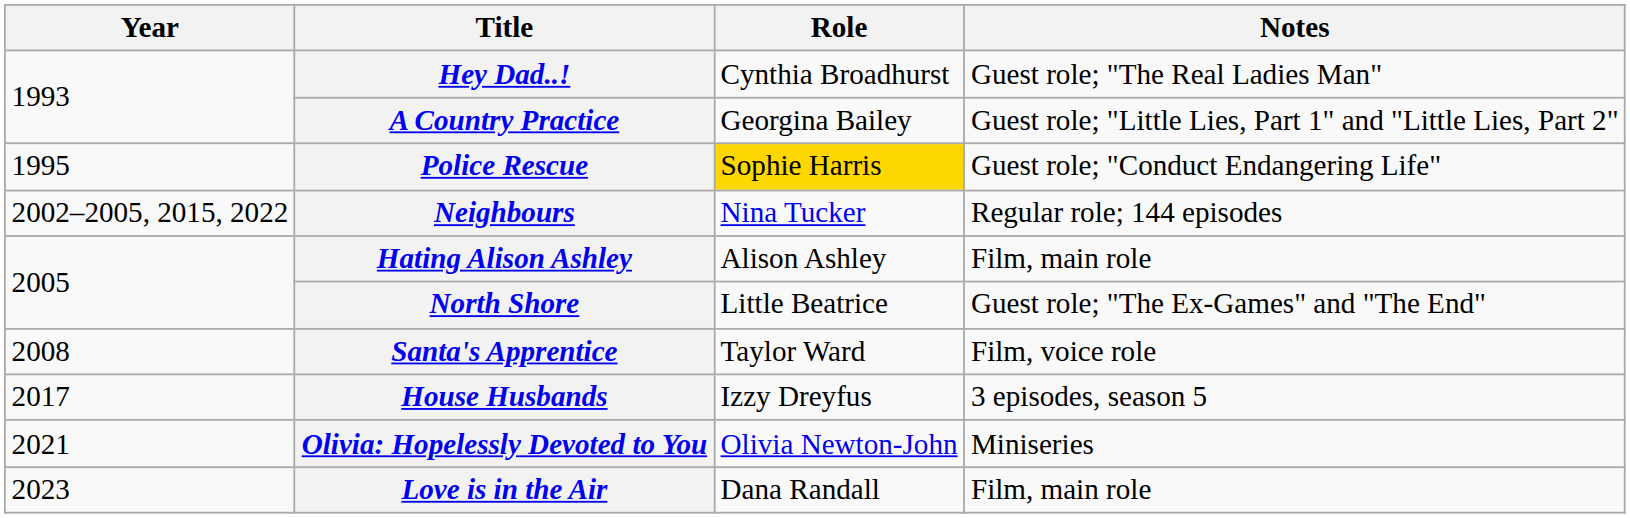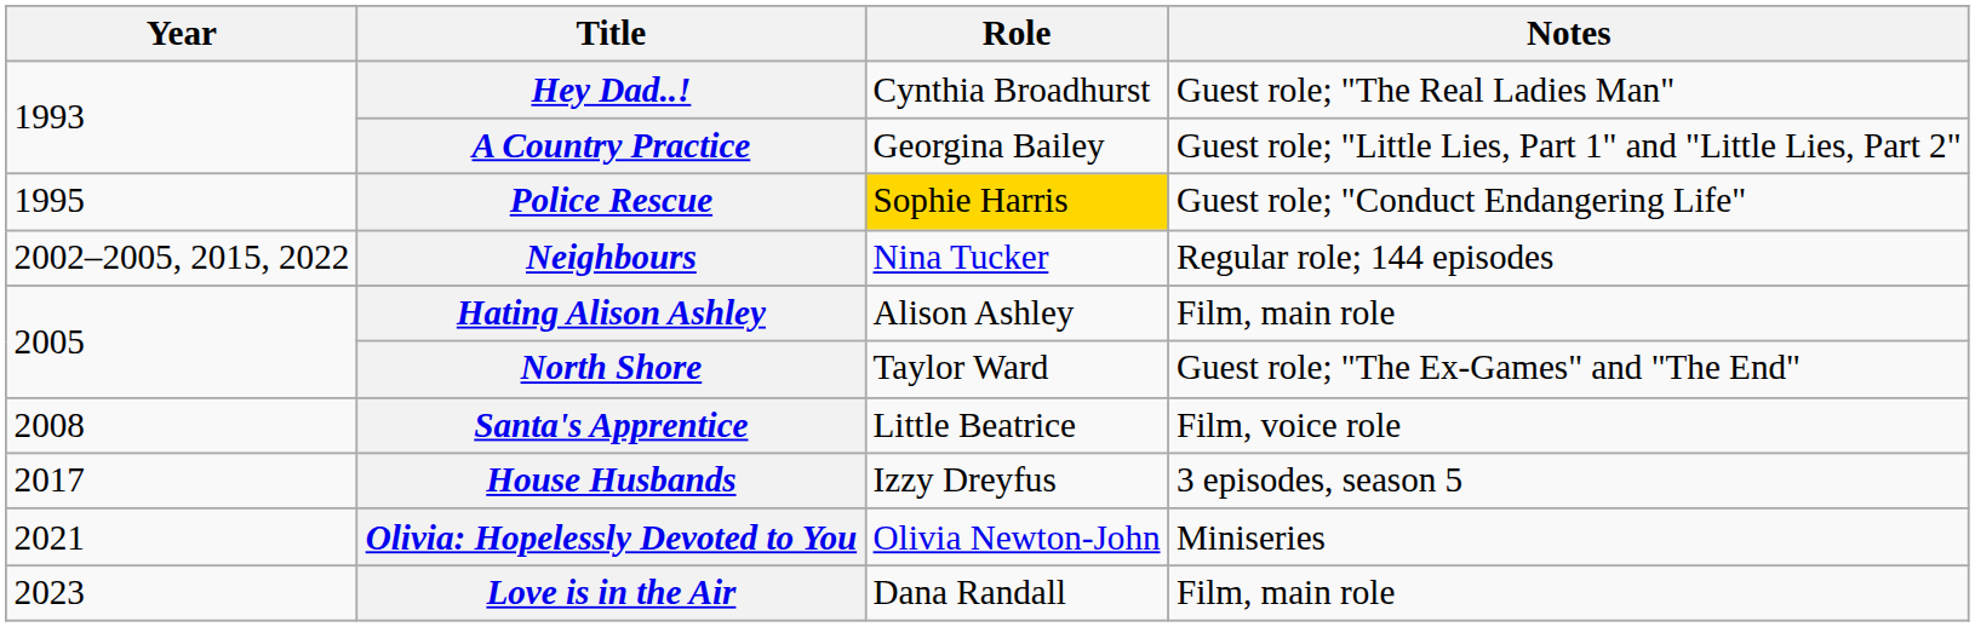North Shore | Role: Little Beatrice -> Taylor Ward
Santa's Apprentice | Role: Taylor Ward -> Little Beatrice
